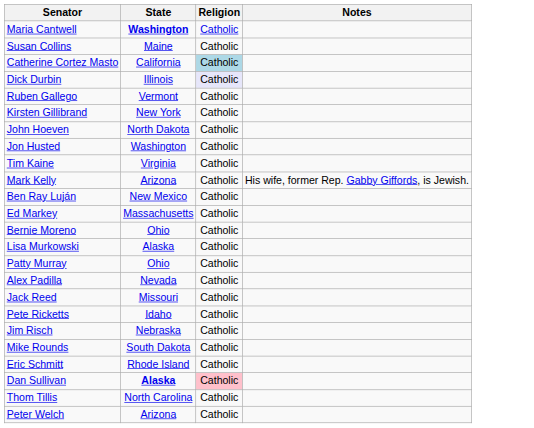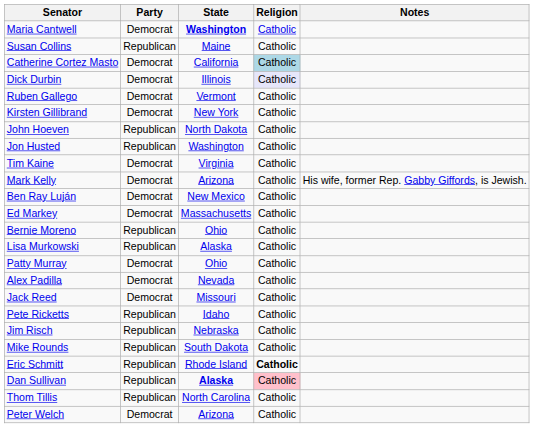+ column: Party | Democrat | Republican | Democrat | Democrat | Democrat | Democrat | Republican | Republican | Democrat | Democrat | Democrat | Democrat | Republican | Republican | Democrat | Democrat | Democrat | Republican | Republican | Republican | Republican | Republican | Republican | Democrat
Eric Schmitt | Religion: normal -> bold
